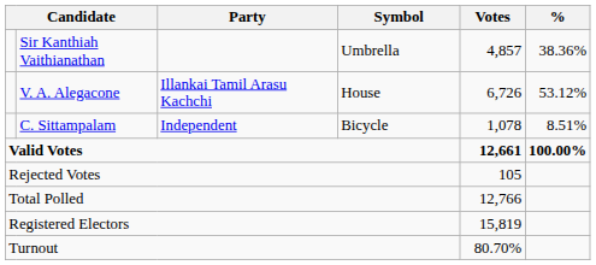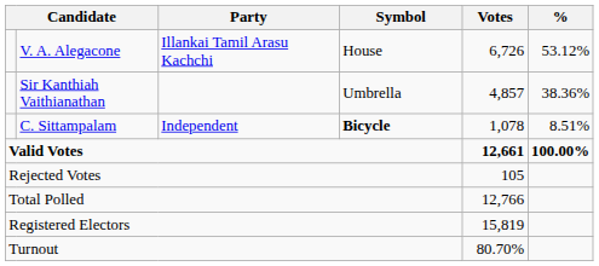rows swapped: V. A. Alegacone <-> Sir Kanthiah Vaithianathan
C. Sittampalam | Symbol: normal -> bold
